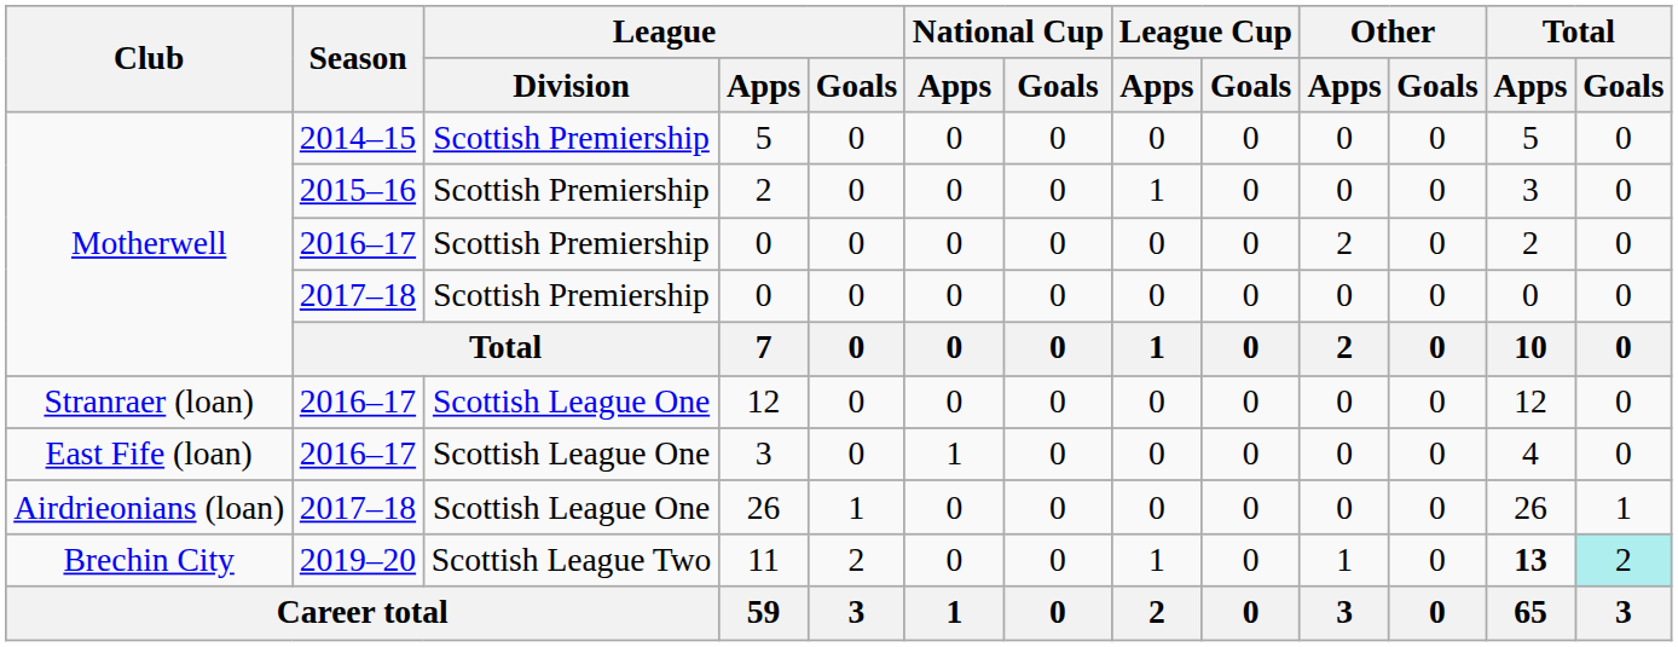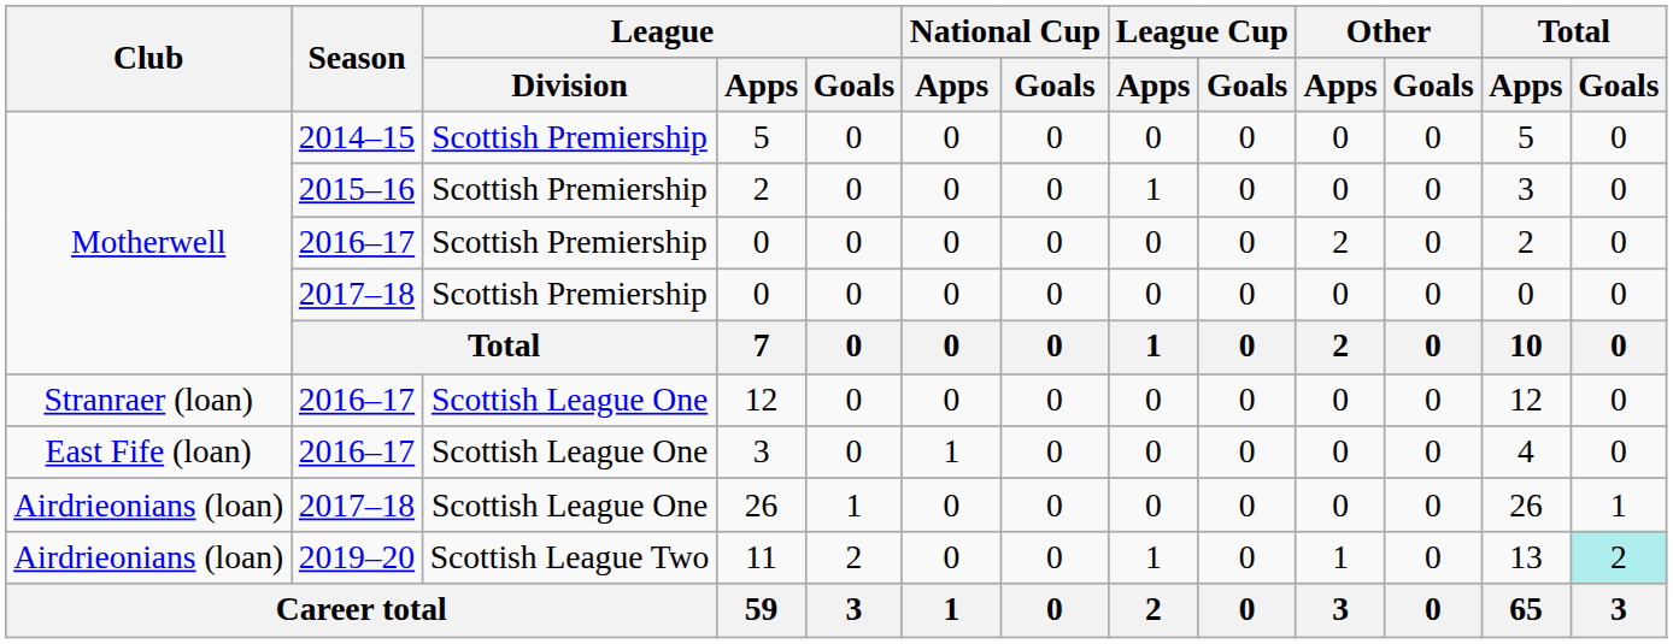11 | Club: Brechin City -> Airdrieonians (loan)
11 | Total / Apps: bold -> normal
